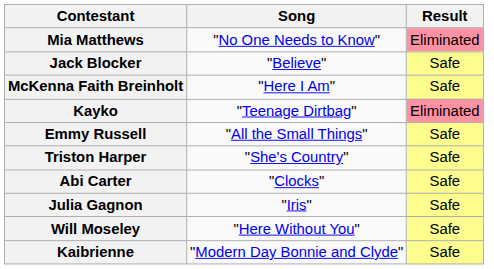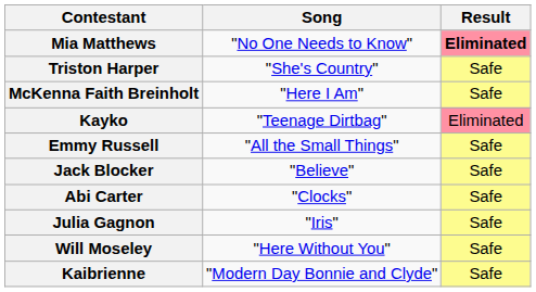Mia Matthews | Result: normal -> bold
rows swapped: Jack Blocker <-> Triston Harper
